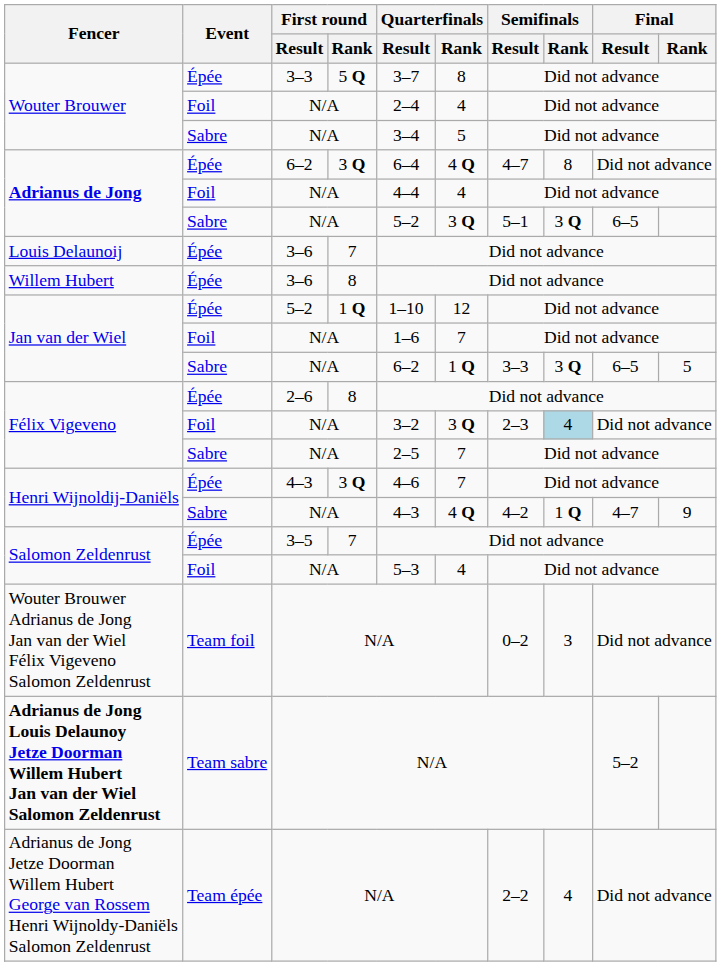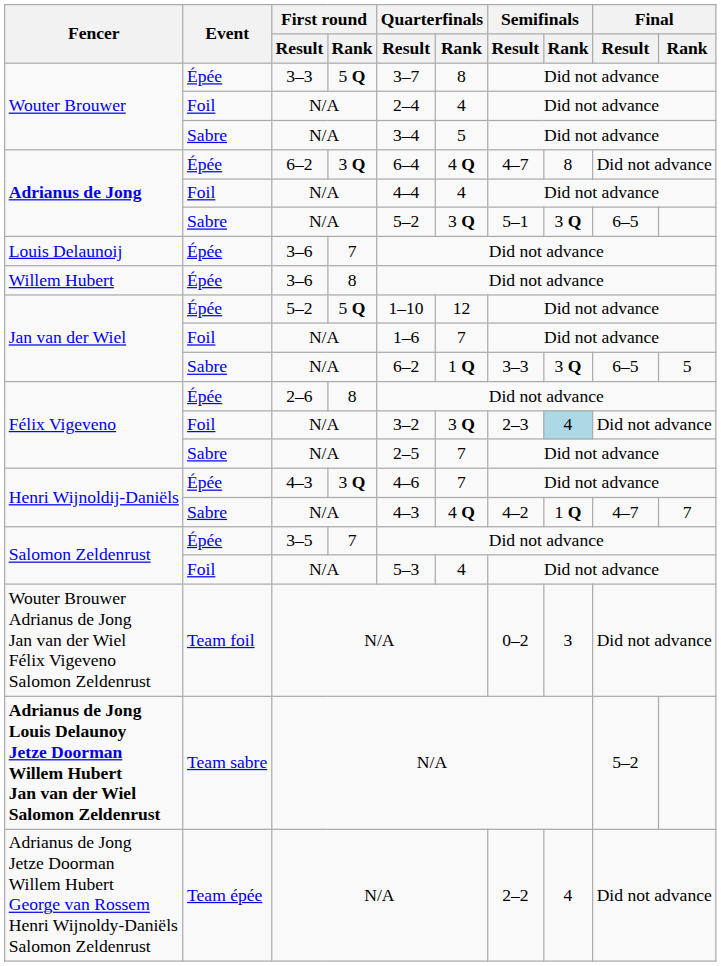Jan van der Wiel / Épée | First round / Rank: 1 Q -> 5 Q
Henri Wijnoldij-Daniëls / Sabre | Final / Rank: 9 -> 7
